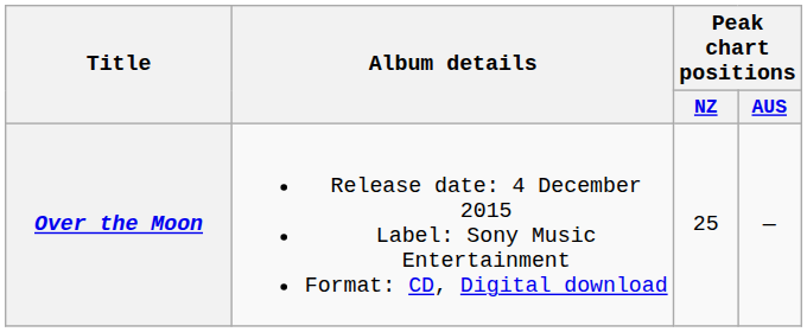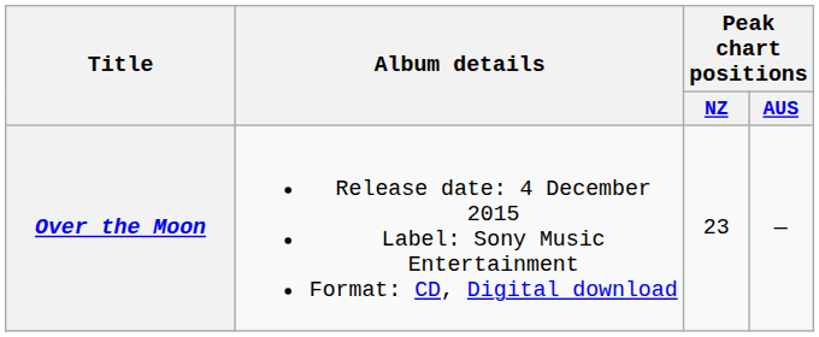Over the Moon | Peak chart positions / NZ: 25 -> 23
